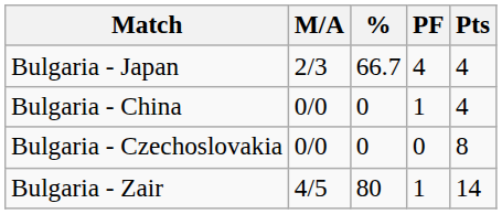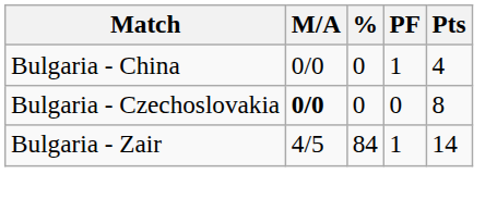- row: Bulgaria - Japan | 2/3 | 66.7 | 4 | 4
Bulgaria - Czechoslovakia | M/A: normal -> bold
Bulgaria - Zair | %: 80 -> 84
